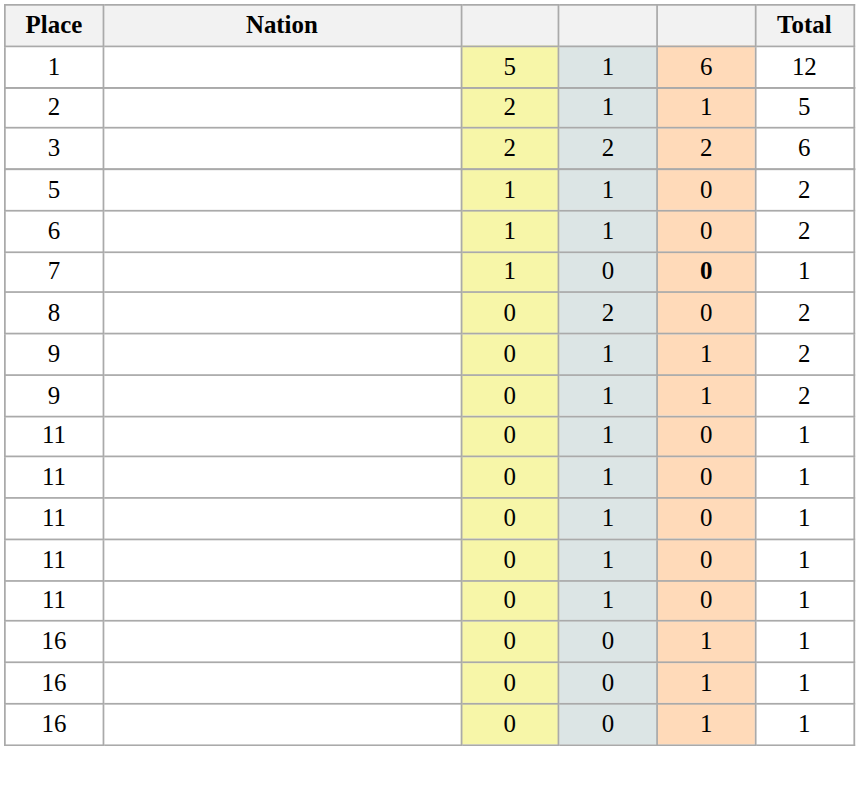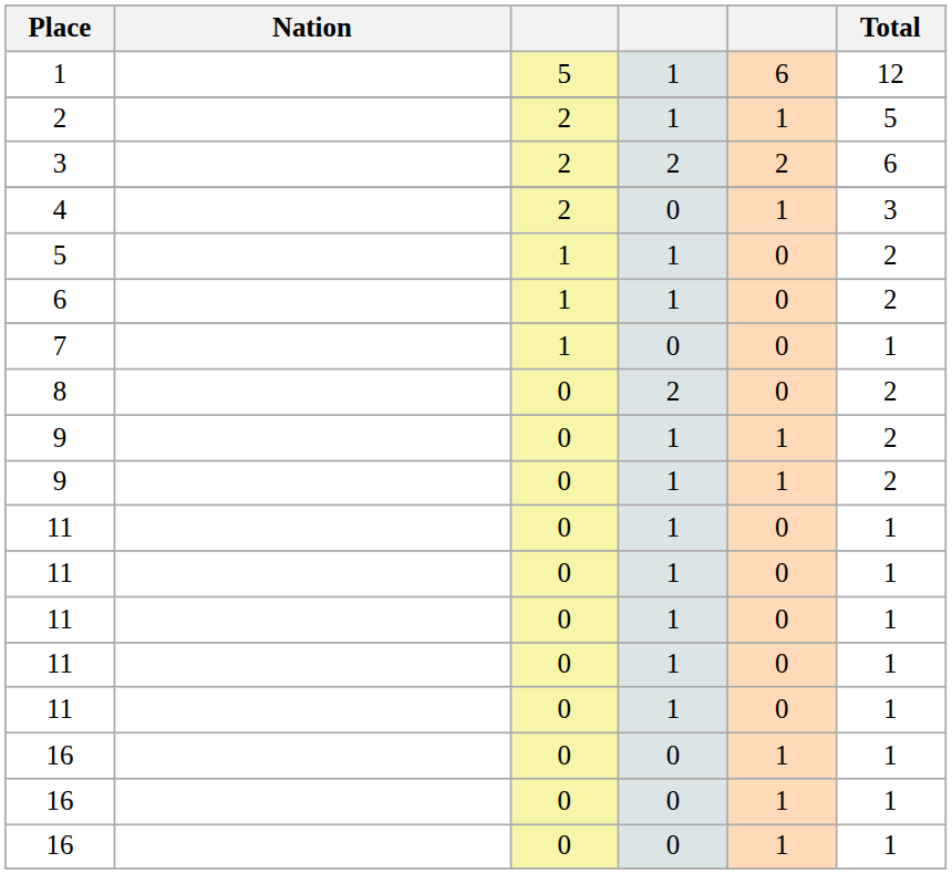+ row: 4 | 2 | 0 | 1 | 3
7 | column 5: bold -> normal
